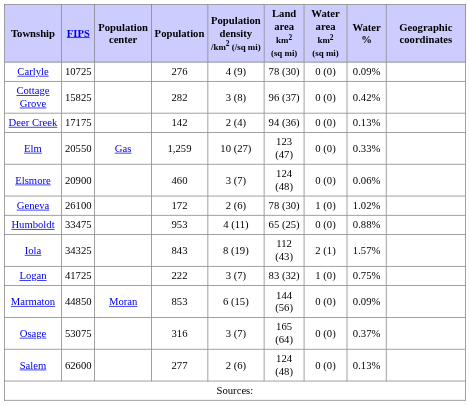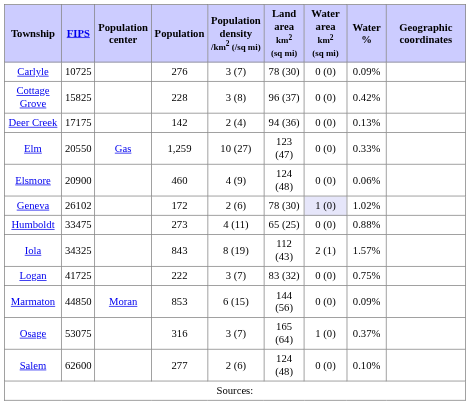Carlyle | Population density /km2 (/sq mi): 4 (9) -> 3 (7)
Cottage Grove | Population: 282 -> 228
Elsmore | Population density /km2 (/sq mi): 3 (7) -> 4 (9)
Geneva | FIPS: 26100 -> 26102
Geneva | Water area km2 (sq mi): no background -> lavender background
Humboldt | Population: 953 -> 273
Logan | Water area km2 (sq mi): 1 (0) -> 0 (0)
Osage | Water area km2 (sq mi): 0 (0) -> 1 (0)
Salem | Water %: 0.13% -> 0.10%
